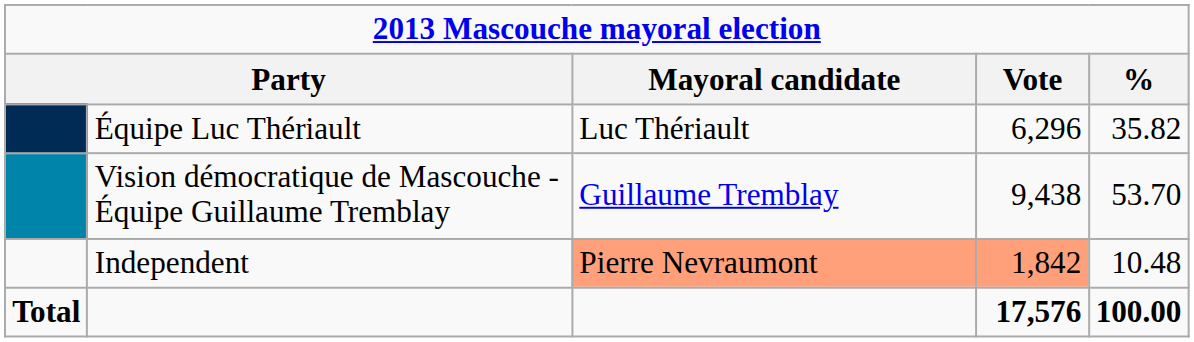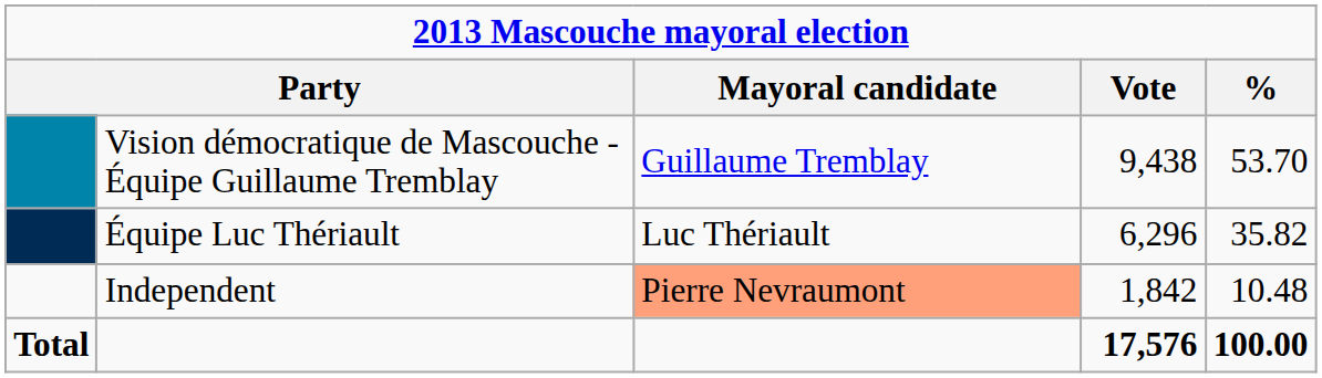rows swapped: Vision démocratique de Mascouche - Équipe Guillaume Tremblay <-> Équipe Luc Thériault
Independent | Vote: lightsalmon background -> no background
